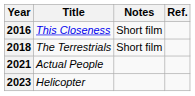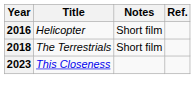2016 | Title: This Closeness -> Helicopter
- row: 2021 | Actual People
2023 | Title: Helicopter -> This Closeness
